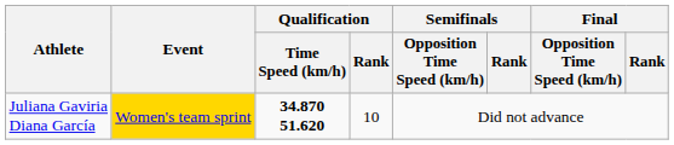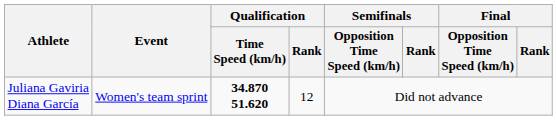Juliana Gaviria Diana García | Event: gold background -> no background
Juliana Gaviria Diana García | Qualification / Rank: 10 -> 12
